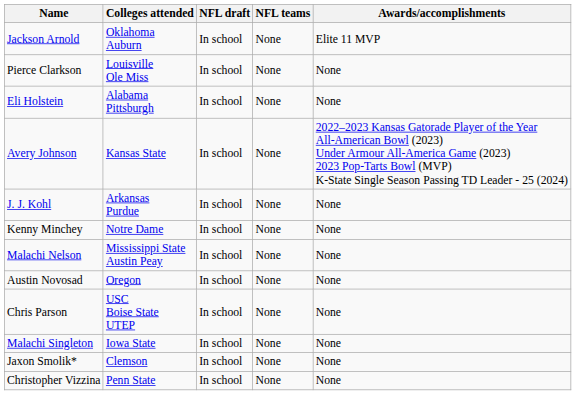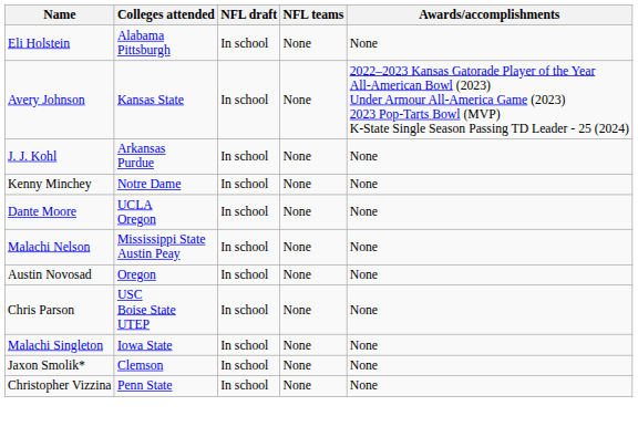- row: Jackson Arnold | Oklahoma Auburn | In school | None | Elite 11 MVP
- row: Pierce Clarkson | Louisville Ole Miss | In school | None | None
+ row: Dante Moore | UCLA Oregon | In school | None | None
